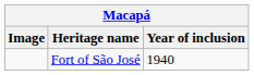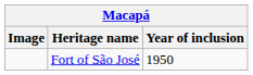Fort of São José | Year of inclusion: 1940 -> 1950
